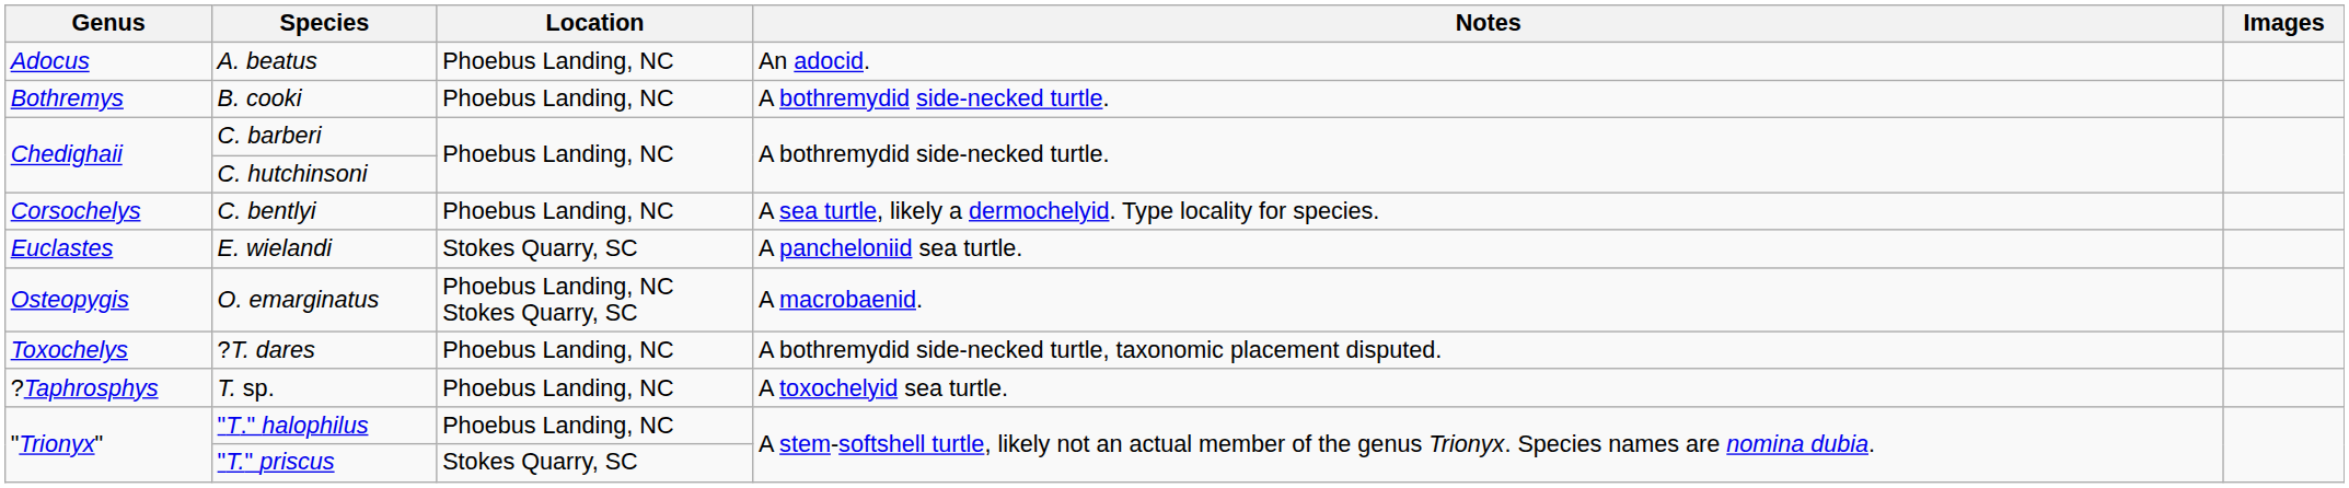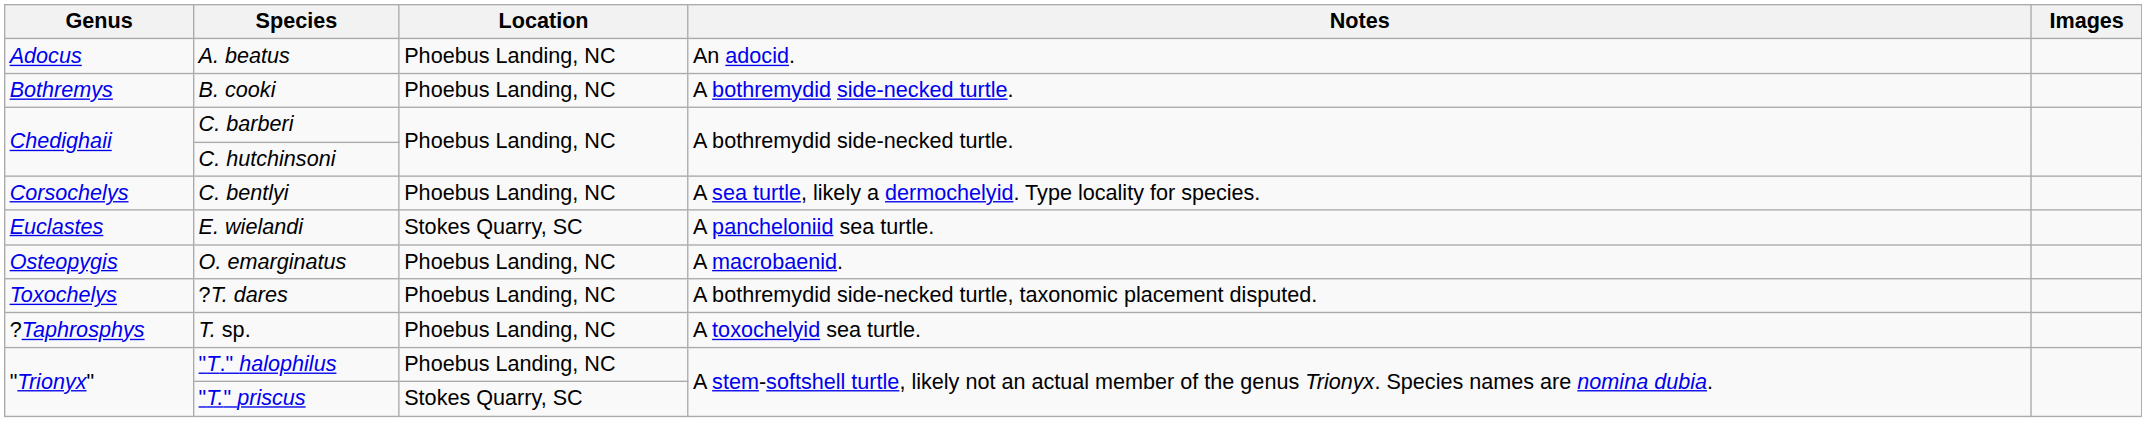O. emarginatus | Location: Phoebus Landing, NC Stokes Quarry, SC -> Phoebus Landing, NC
